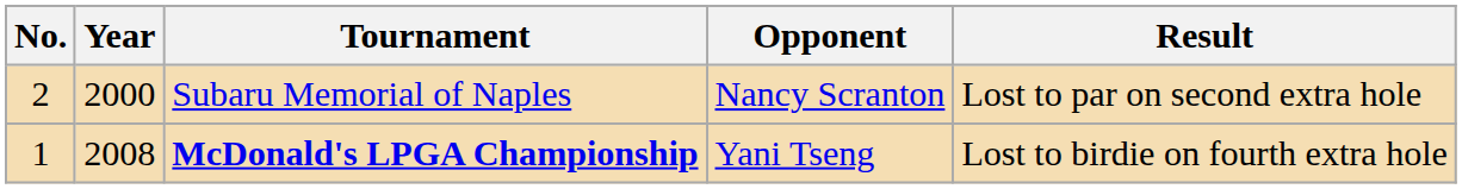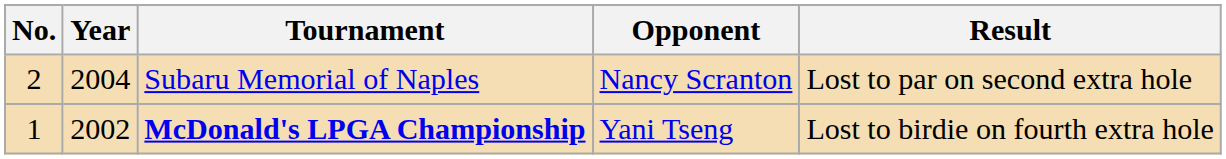Subaru Memorial of Naples | Year: 2000 -> 2004
McDonald's LPGA Championship | Year: 2008 -> 2002
